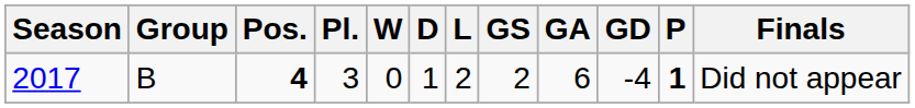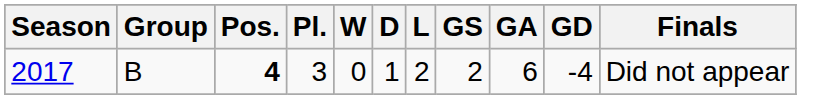- column: P | 1
